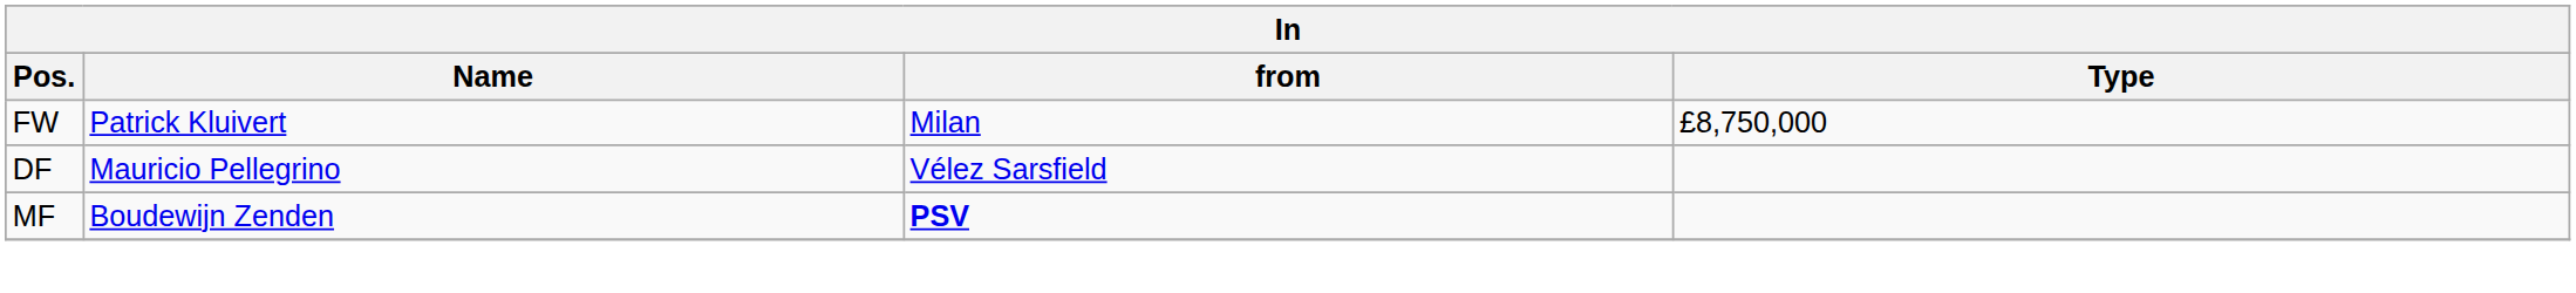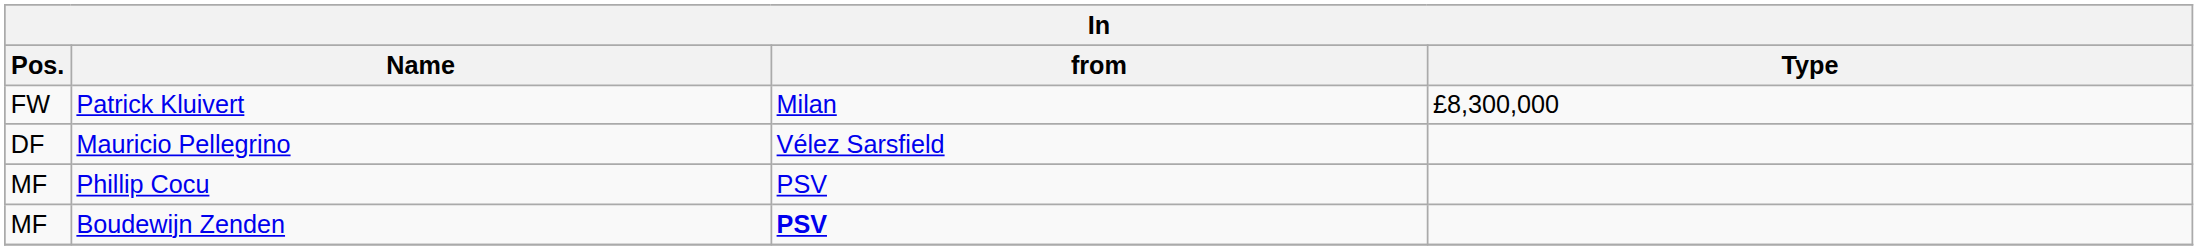Patrick Kluivert | Type: £8,750,000 -> £8,300,000
+ row: MF | Phillip Cocu | PSV
